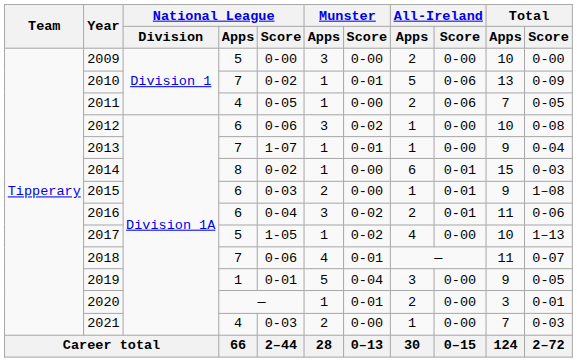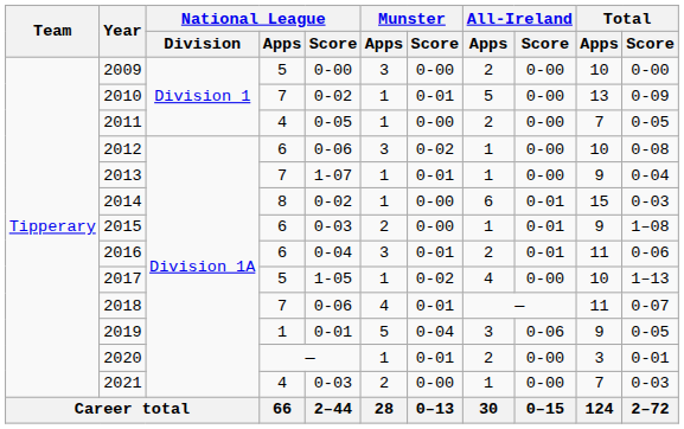2010 | All-Ireland / Score: 0-06 -> 0-00
2011 | All-Ireland / Score: 0-06 -> 0-00
2016 | Munster / Score: 0-02 -> 0-01
2019 | All-Ireland / Score: 0-00 -> 0-06
